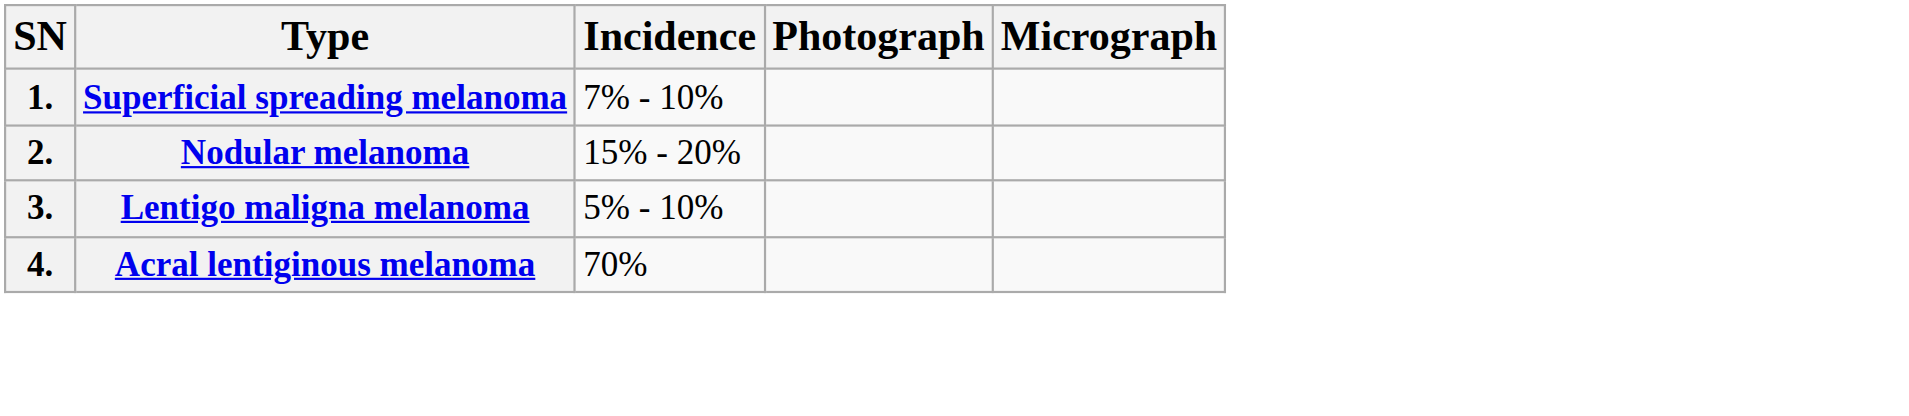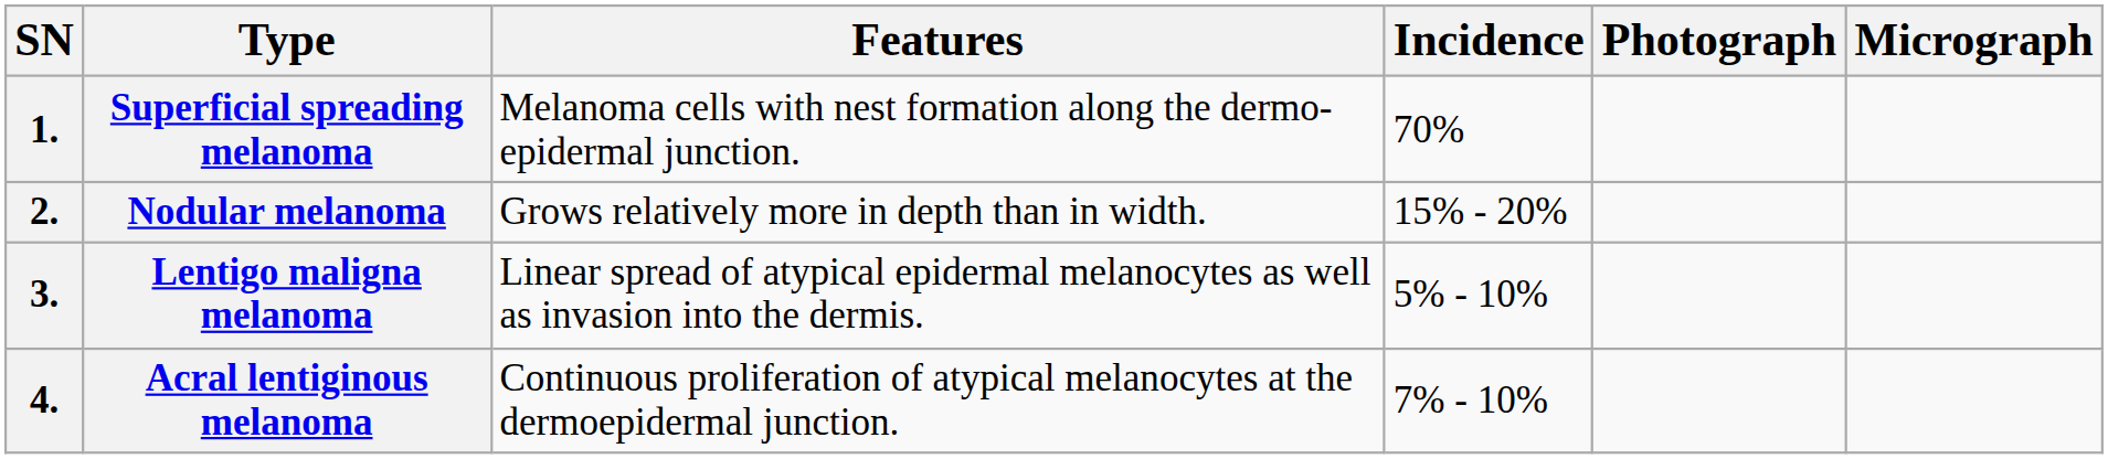+ column: Features | Melanoma cells with nest formation along the dermo-epidermal junction. | Grows relatively more in depth than in width. | Linear spread of atypical epidermal melanocytes as well as invasion into the dermis. | Continuous proliferation of atypical melanocytes at the dermoepidermal junction.
Superficial spreading melanoma | Incidence: 7% - 10% -> 70%
Acral lentiginous melanoma | Incidence: 70% -> 7% - 10%
